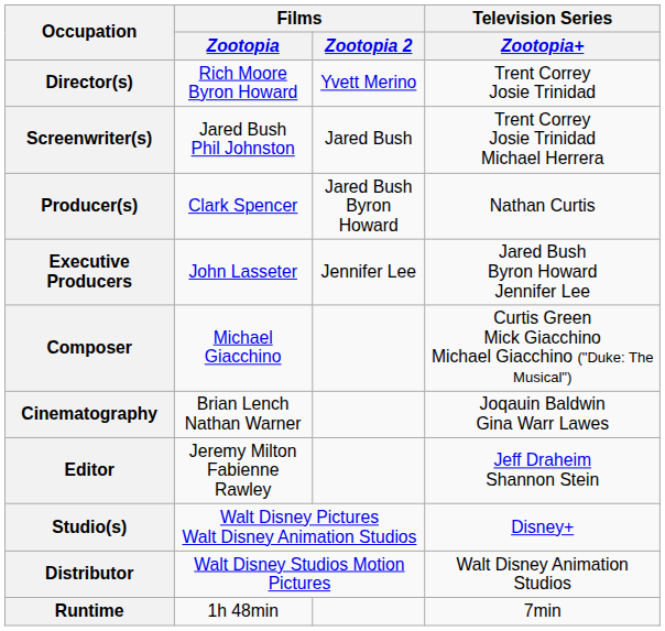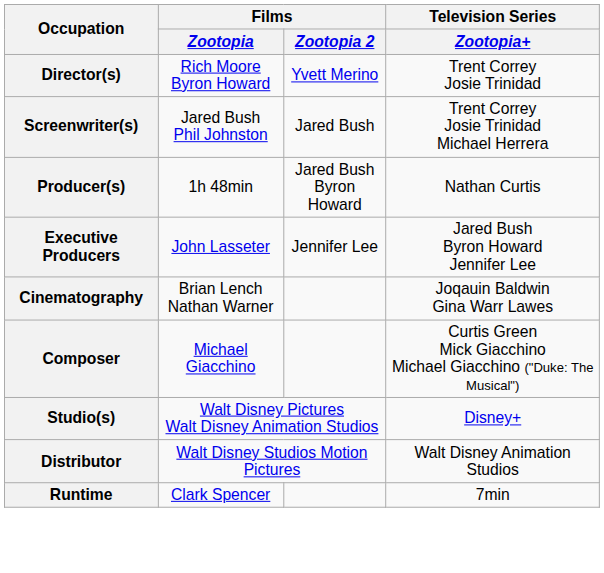Producer(s) | Films / Zootopia: Clark Spencer -> 1h 48min
rows swapped: Composer <-> Cinematography
- row: Editor | Jeremy Milton Fabienne Rawley | Jeff Draheim Shannon Stein
Runtime | Films / Zootopia: 1h 48min -> Clark Spencer
